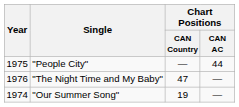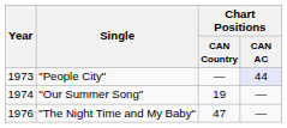"People City" | Year: 1975 -> 1973
"People City" | Chart Positions / CAN AC: no background -> lavender background
rows swapped: "Our Summer Song" <-> "The Night Time and My Baby"
